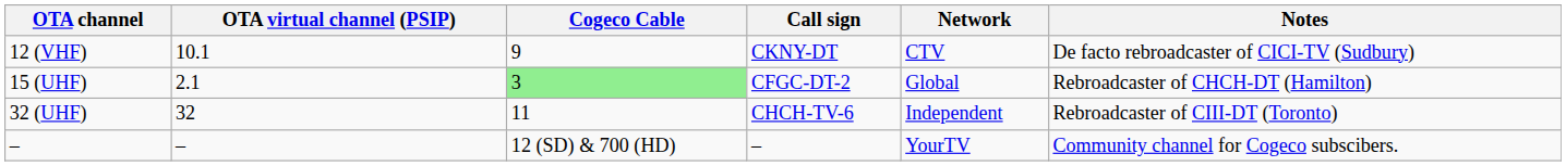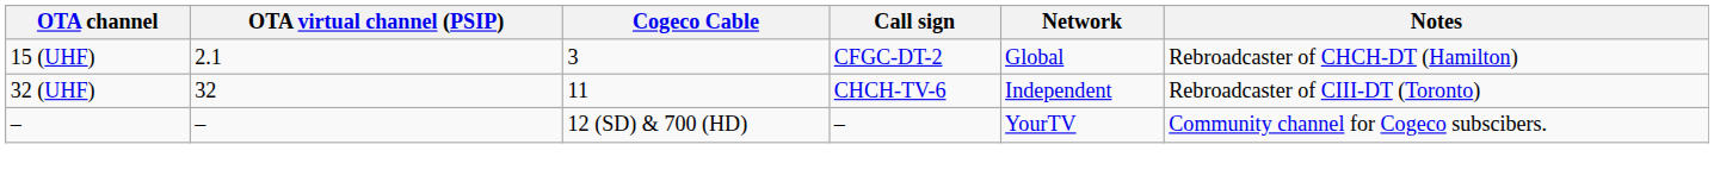- row: 12 (VHF) | 10.1 | 9 | CKNY-DT | CTV | De facto rebroadcaster of CICI-TV (Sudbury)
15 (UHF) | Cogeco Cable: lightgreen background -> no background
